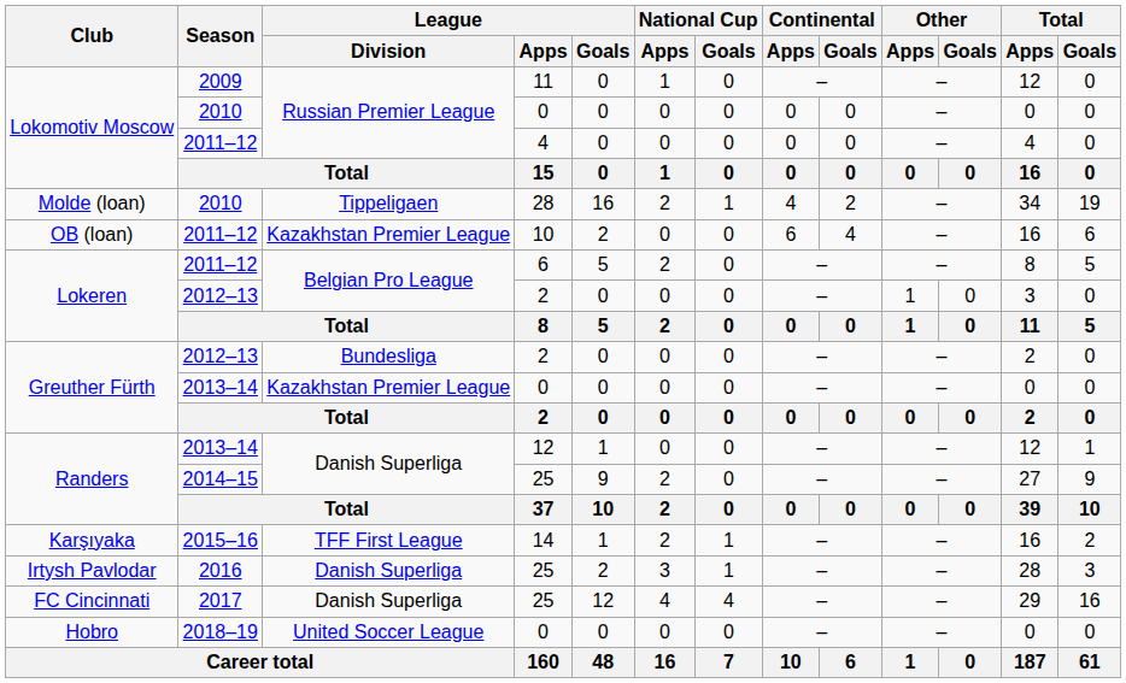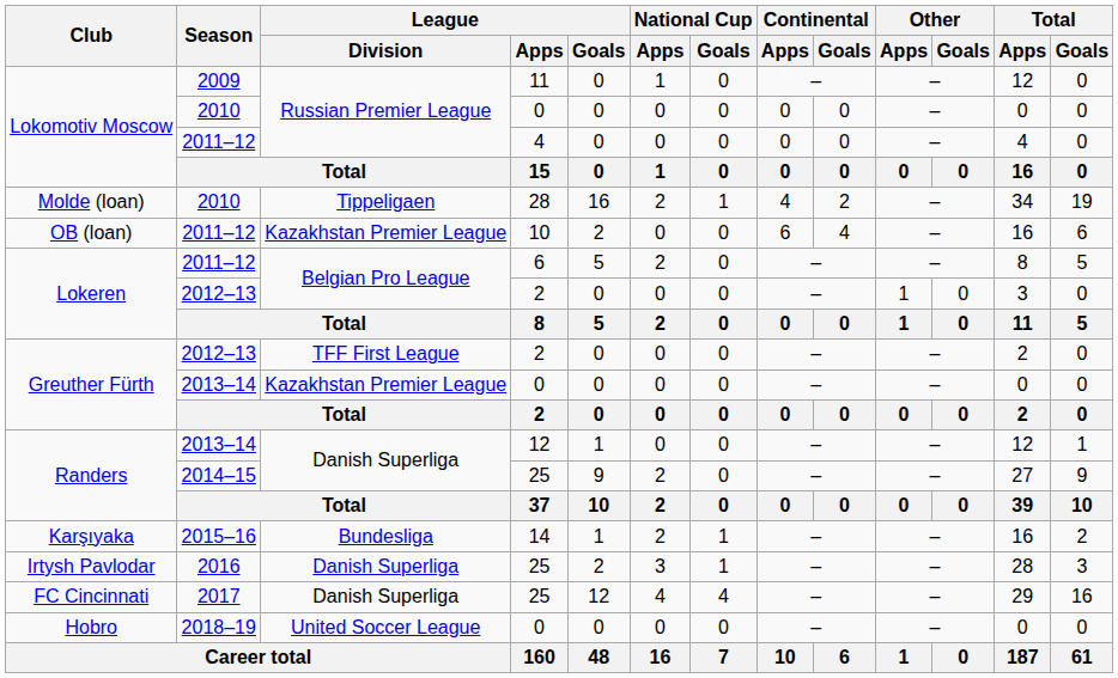Greuther Fürth / 2012–13 | League / Division: Bundesliga -> TFF First League
Karşıyaka | League / Division: TFF First League -> Bundesliga
